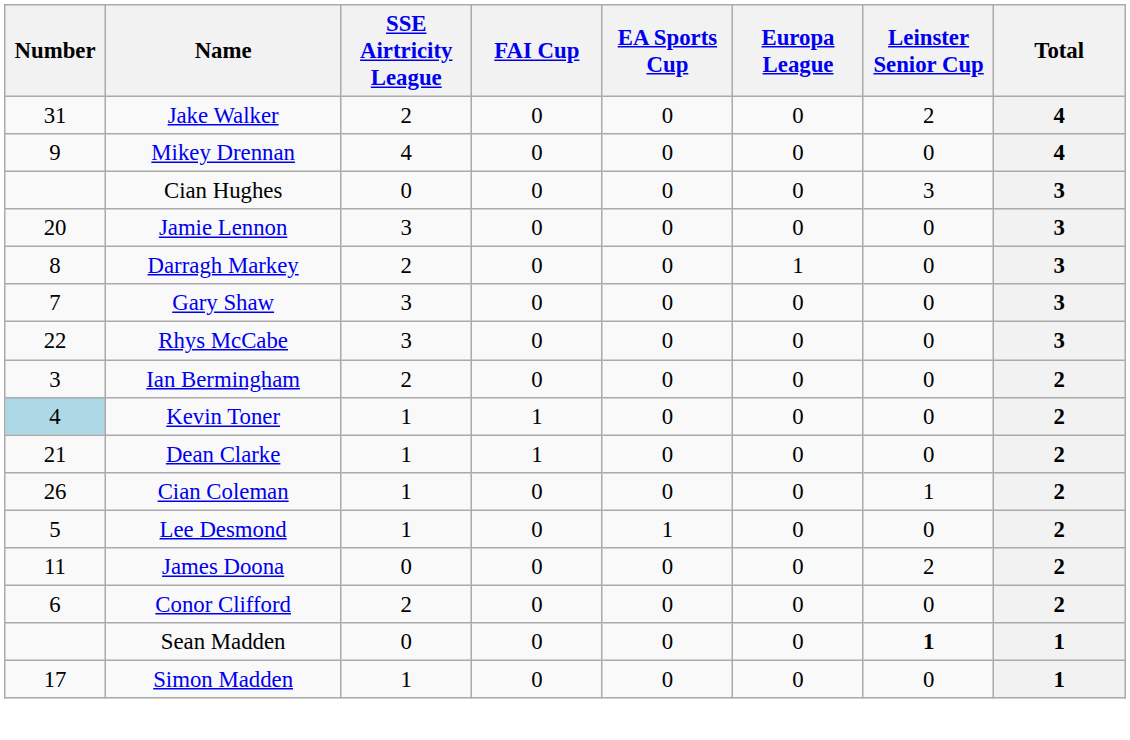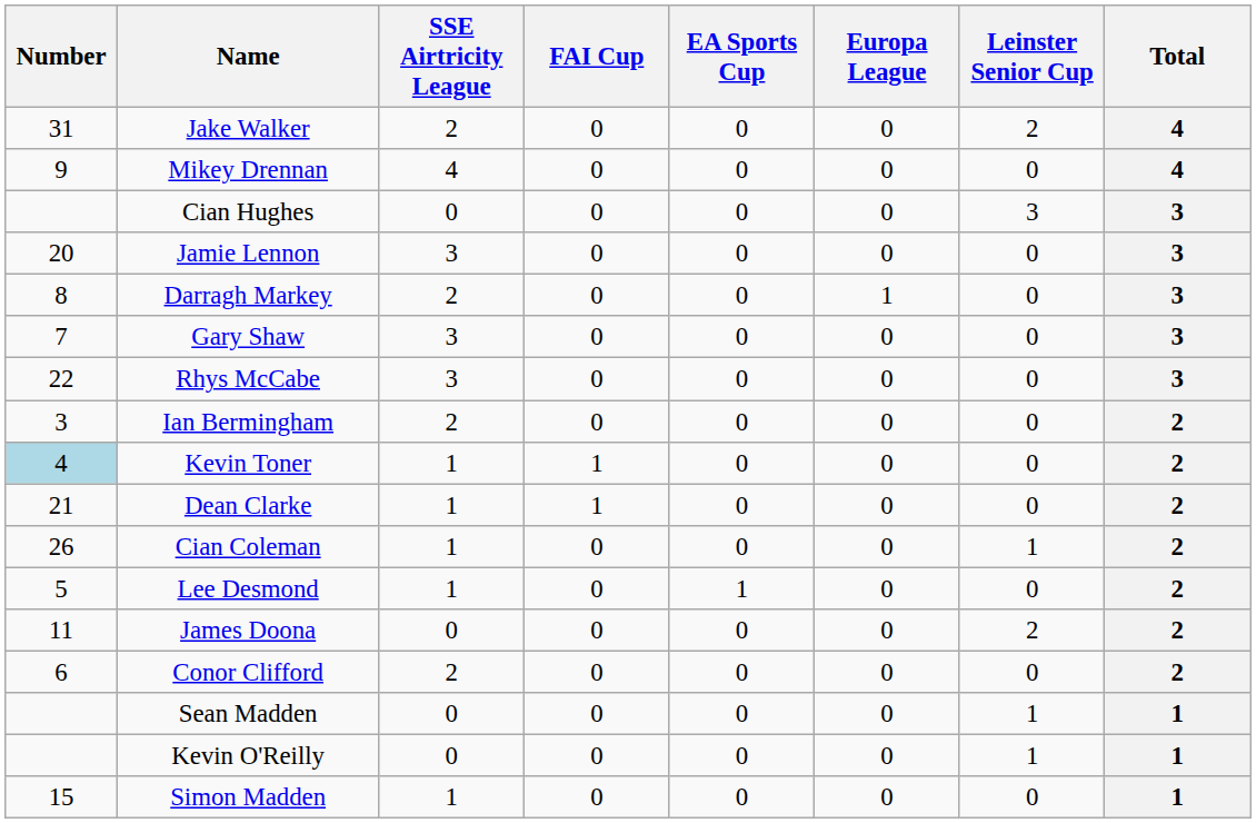Sean Madden | Leinster Senior Cup: bold -> normal
+ row: Kevin O'Reilly | 0 | 0 | 0 | 0 | 1 | 1
Simon Madden | Number: 17 -> 15
